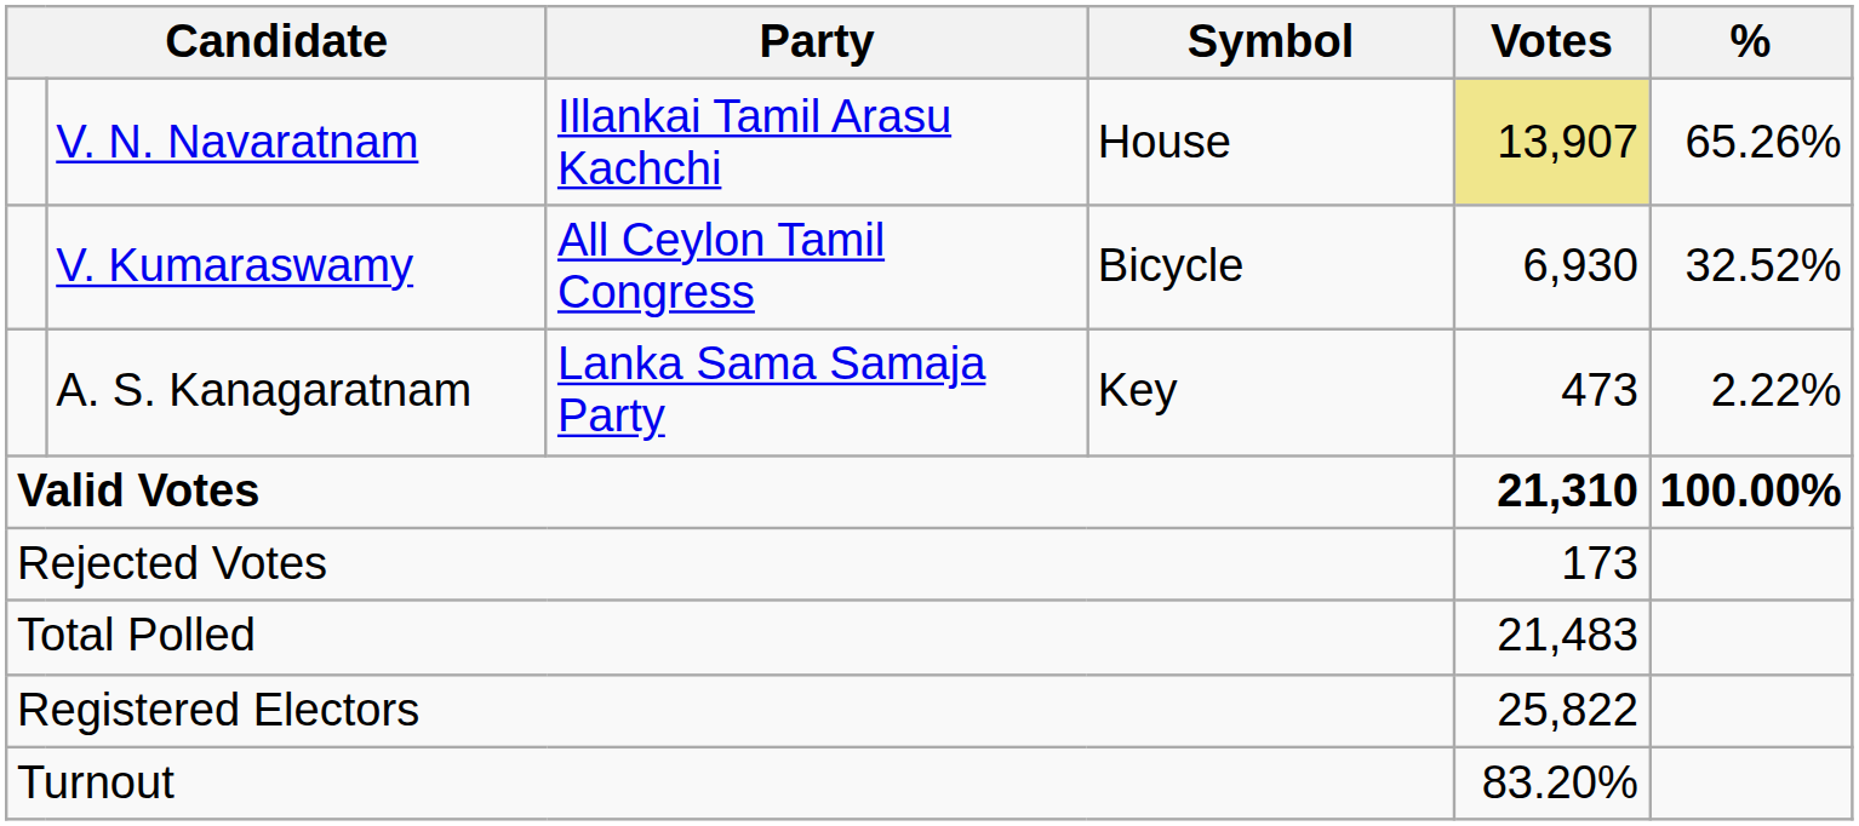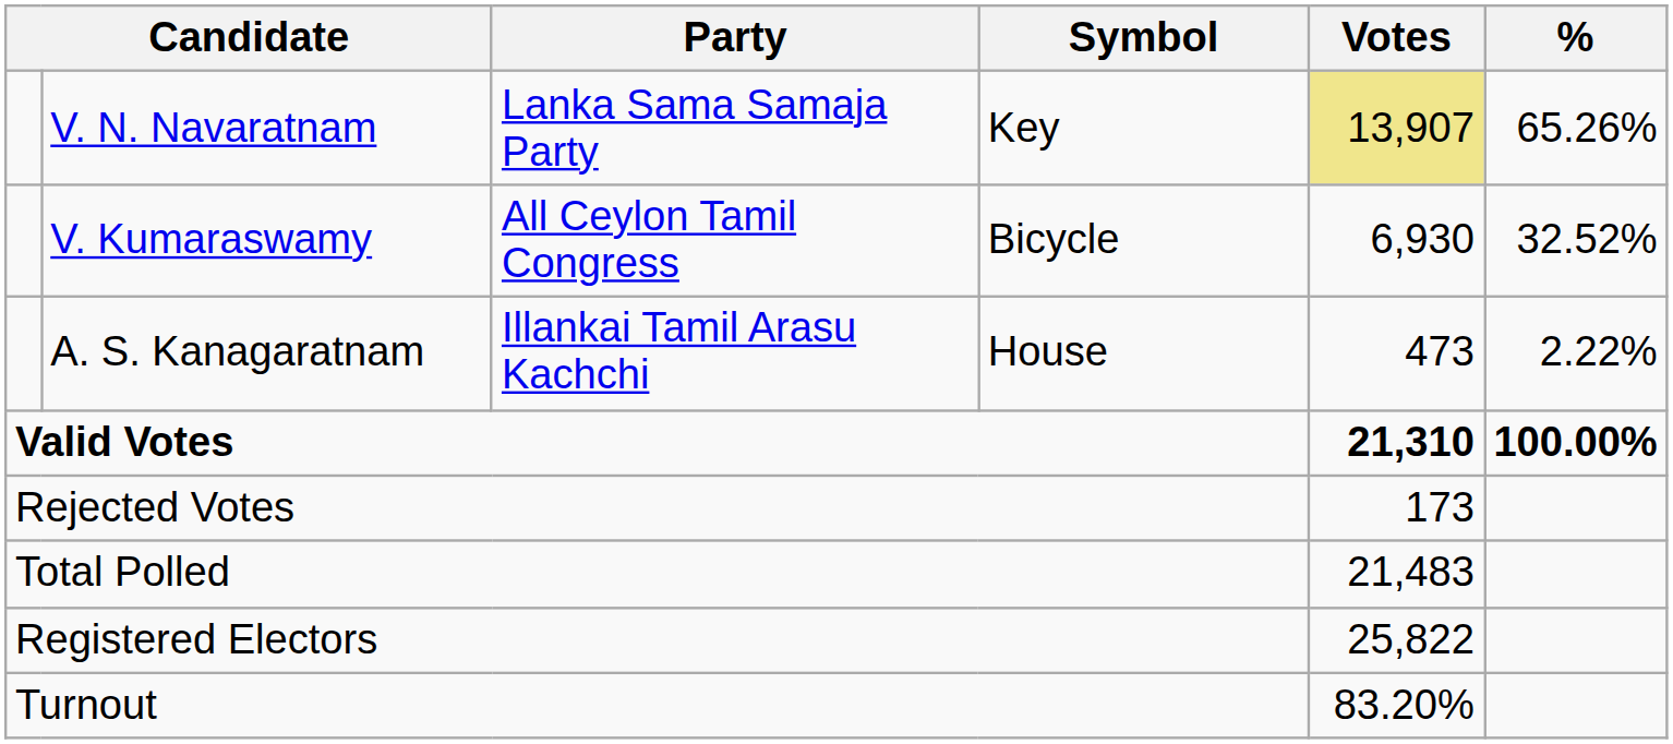V. N. Navaratnam | Party: Illankai Tamil Arasu Kachchi -> Lanka Sama Samaja Party
V. N. Navaratnam | Symbol: House -> Key
A. S. Kanagaratnam | Party: Lanka Sama Samaja Party -> Illankai Tamil Arasu Kachchi
A. S. Kanagaratnam | Symbol: Key -> House
